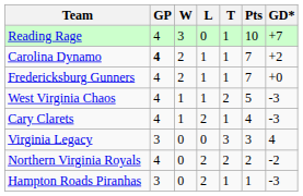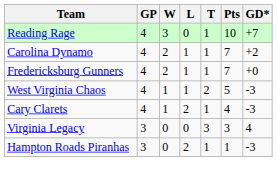Carolina Dynamo | GP: bold -> normal
- row: Northern Virginia Royals | 4 | 0 | 2 | 2 | 2 | -2
